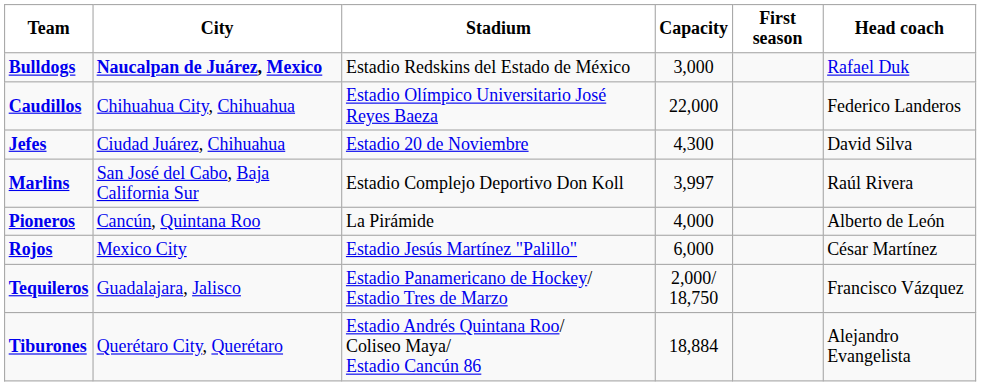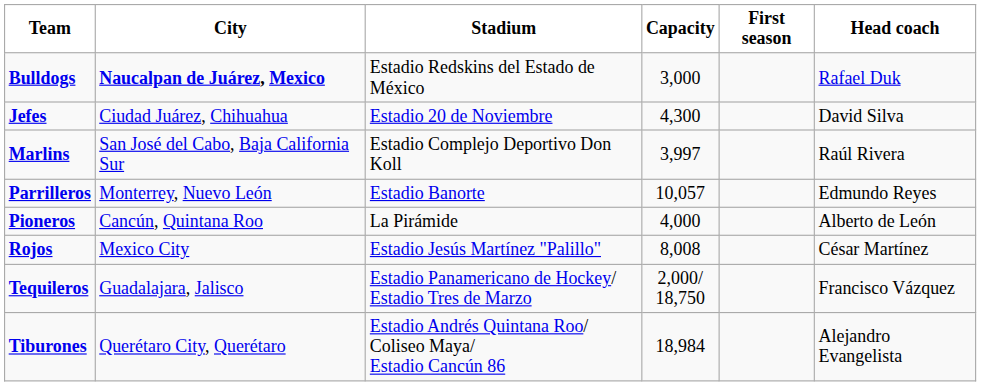- row: Caudillos | Chihuahua City, Chihuahua | Estadio Olímpico Universitario José Reyes Baeza | 22,000 | Federico Landeros
+ row: Parrilleros | Monterrey, Nuevo León | Estadio Banorte | 10,057 | Edmundo Reyes
Rojos | Capacity: 6,000 -> 8,008
Tiburones | Capacity: 18,884 -> 18,984
